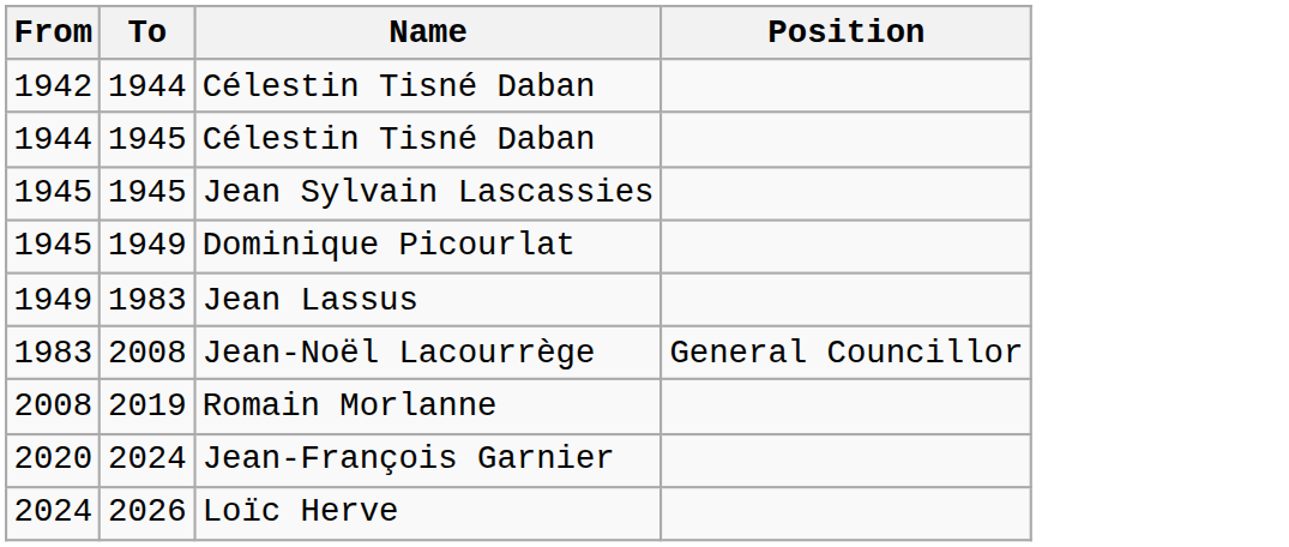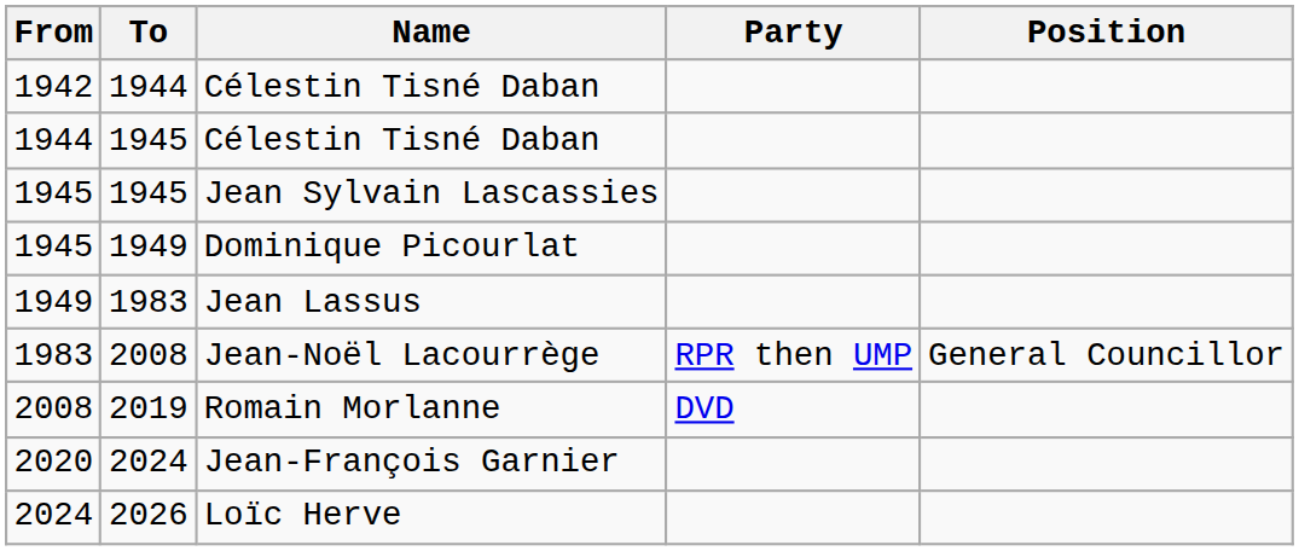+ column: Party | RPR then UMP | DVD
